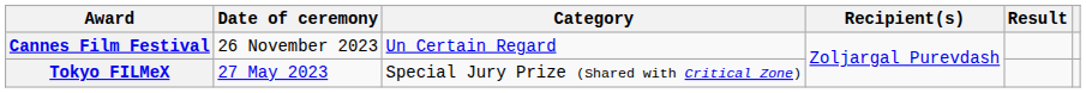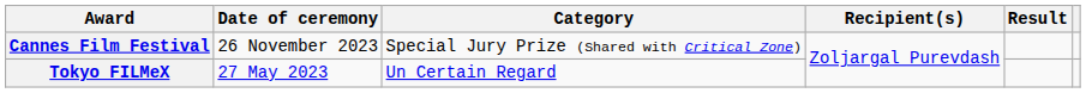Cannes Film Festival | Category: Un Certain Regard -> Special Jury Prize (Shared with Critical Zone)
Tokyo FILMeX | Category: Special Jury Prize (Shared with Critical Zone) -> Un Certain Regard
